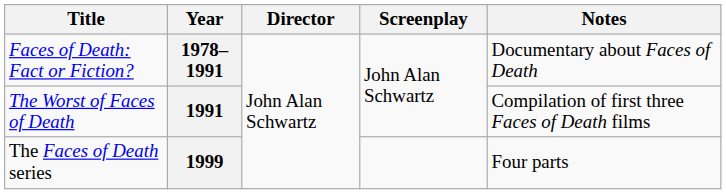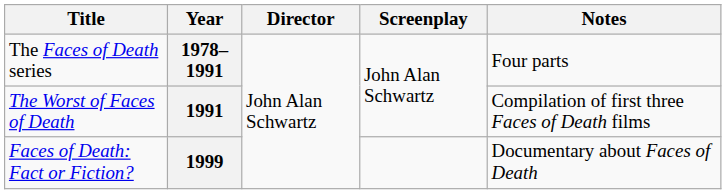1978–1991 | Title: Faces of Death: Fact or Fiction? -> The Faces of Death series
1978–1991 | Notes: Documentary about Faces of Death -> Four parts
1999 | Title: The Faces of Death series -> Faces of Death: Fact or Fiction?
1999 | Notes: Four parts -> Documentary about Faces of Death
